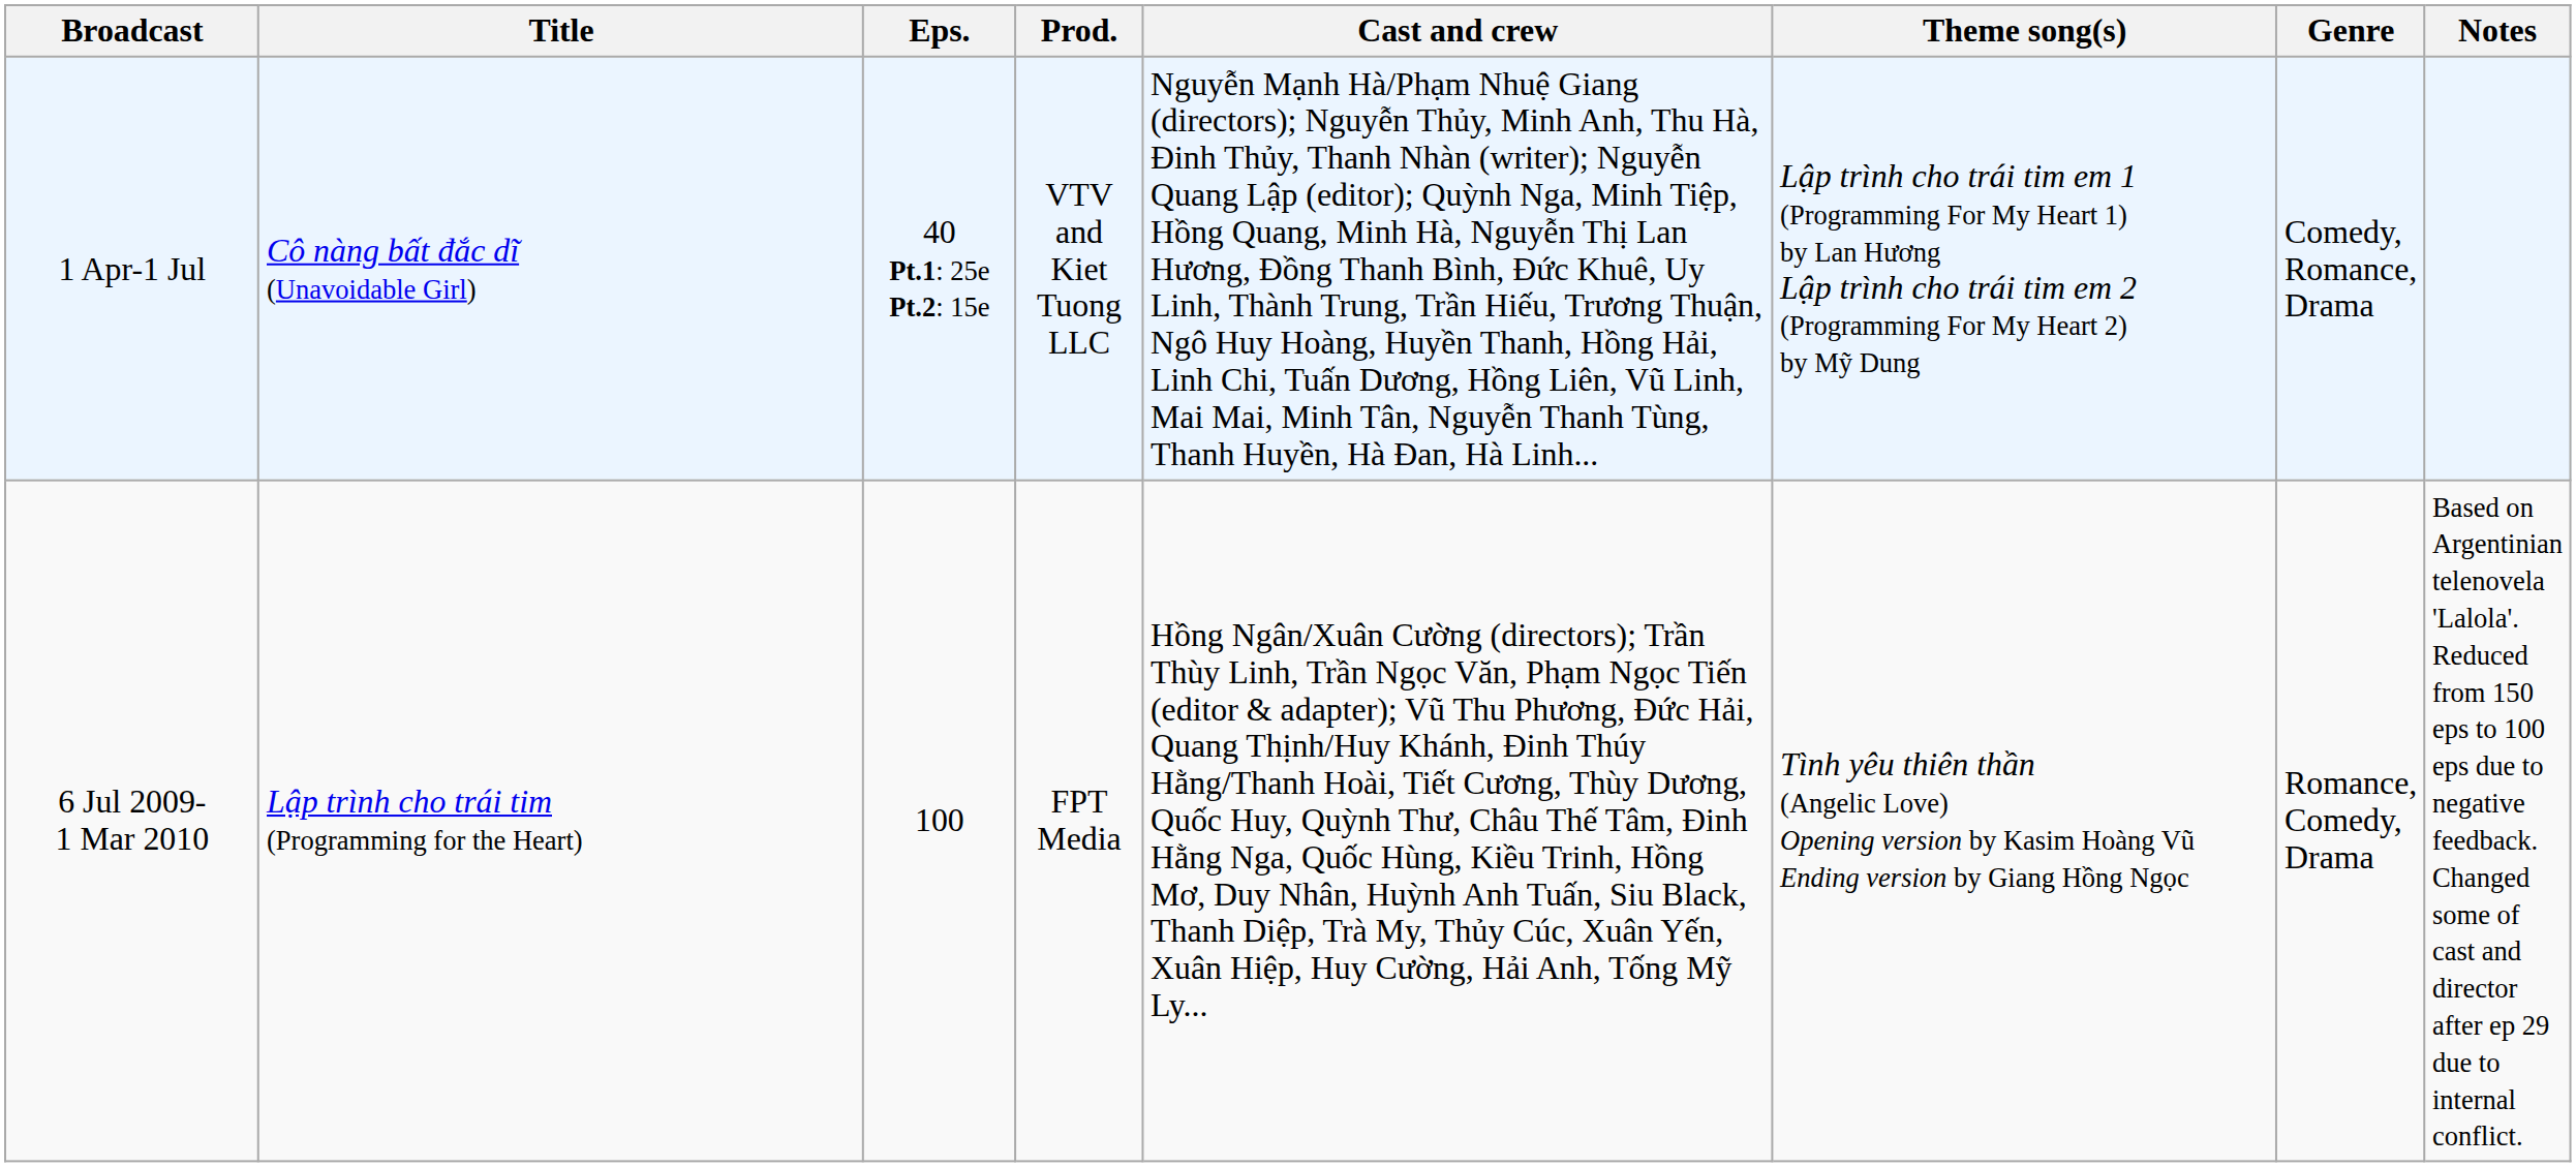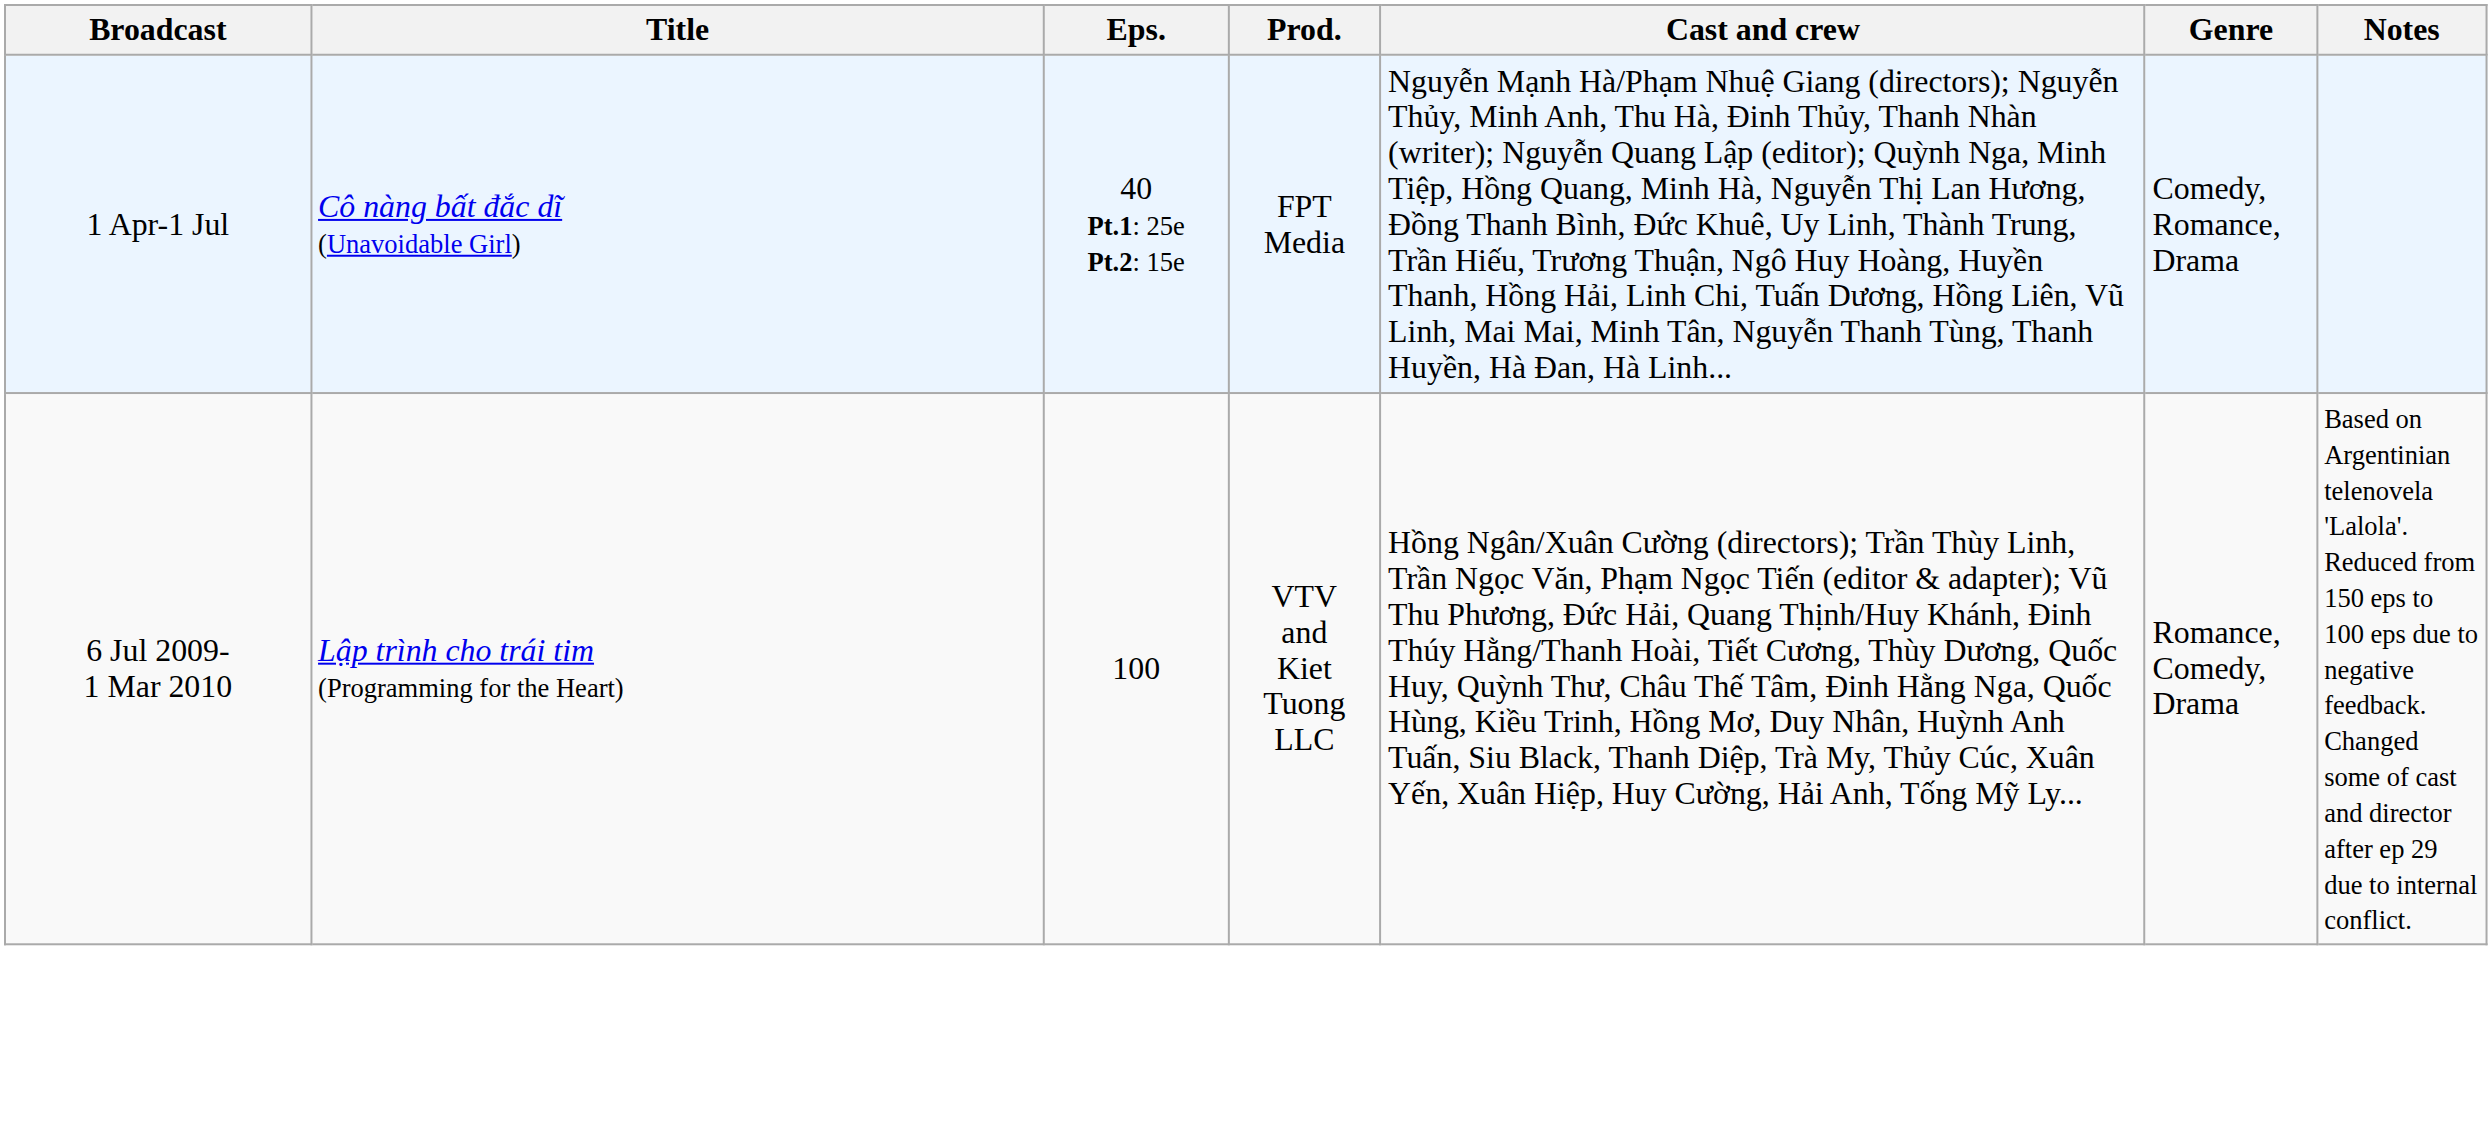- column: Theme song(s) | Lập trình cho trái tim em 1 (Programming For My Heart 1) by Lan Hương Lập trình cho trái tim em 2 (Programming For My Heart 2) by Mỹ Dung | Tình yêu thiên thần (Angelic Love) Opening version by Kasim Hoàng Vũ Ending version by Giang Hồng Ngọc
1 Apr-1 Jul | Prod.: VTV and Kiet Tuong LLC -> FPT Media
6 Jul 2009- 1 Mar 2010 | Prod.: FPT Media -> VTV and Kiet Tuong LLC
